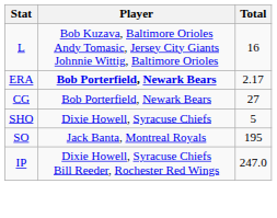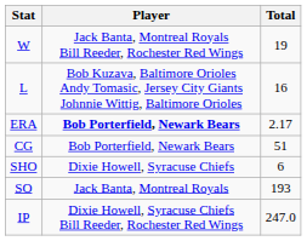+ row: W | Jack Banta, Montreal Royals Bill Reeder, Rochester Red Wings | 19
CG | Total: 27 -> 51
SHO | Total: 5 -> 6
SO | Total: 195 -> 193
